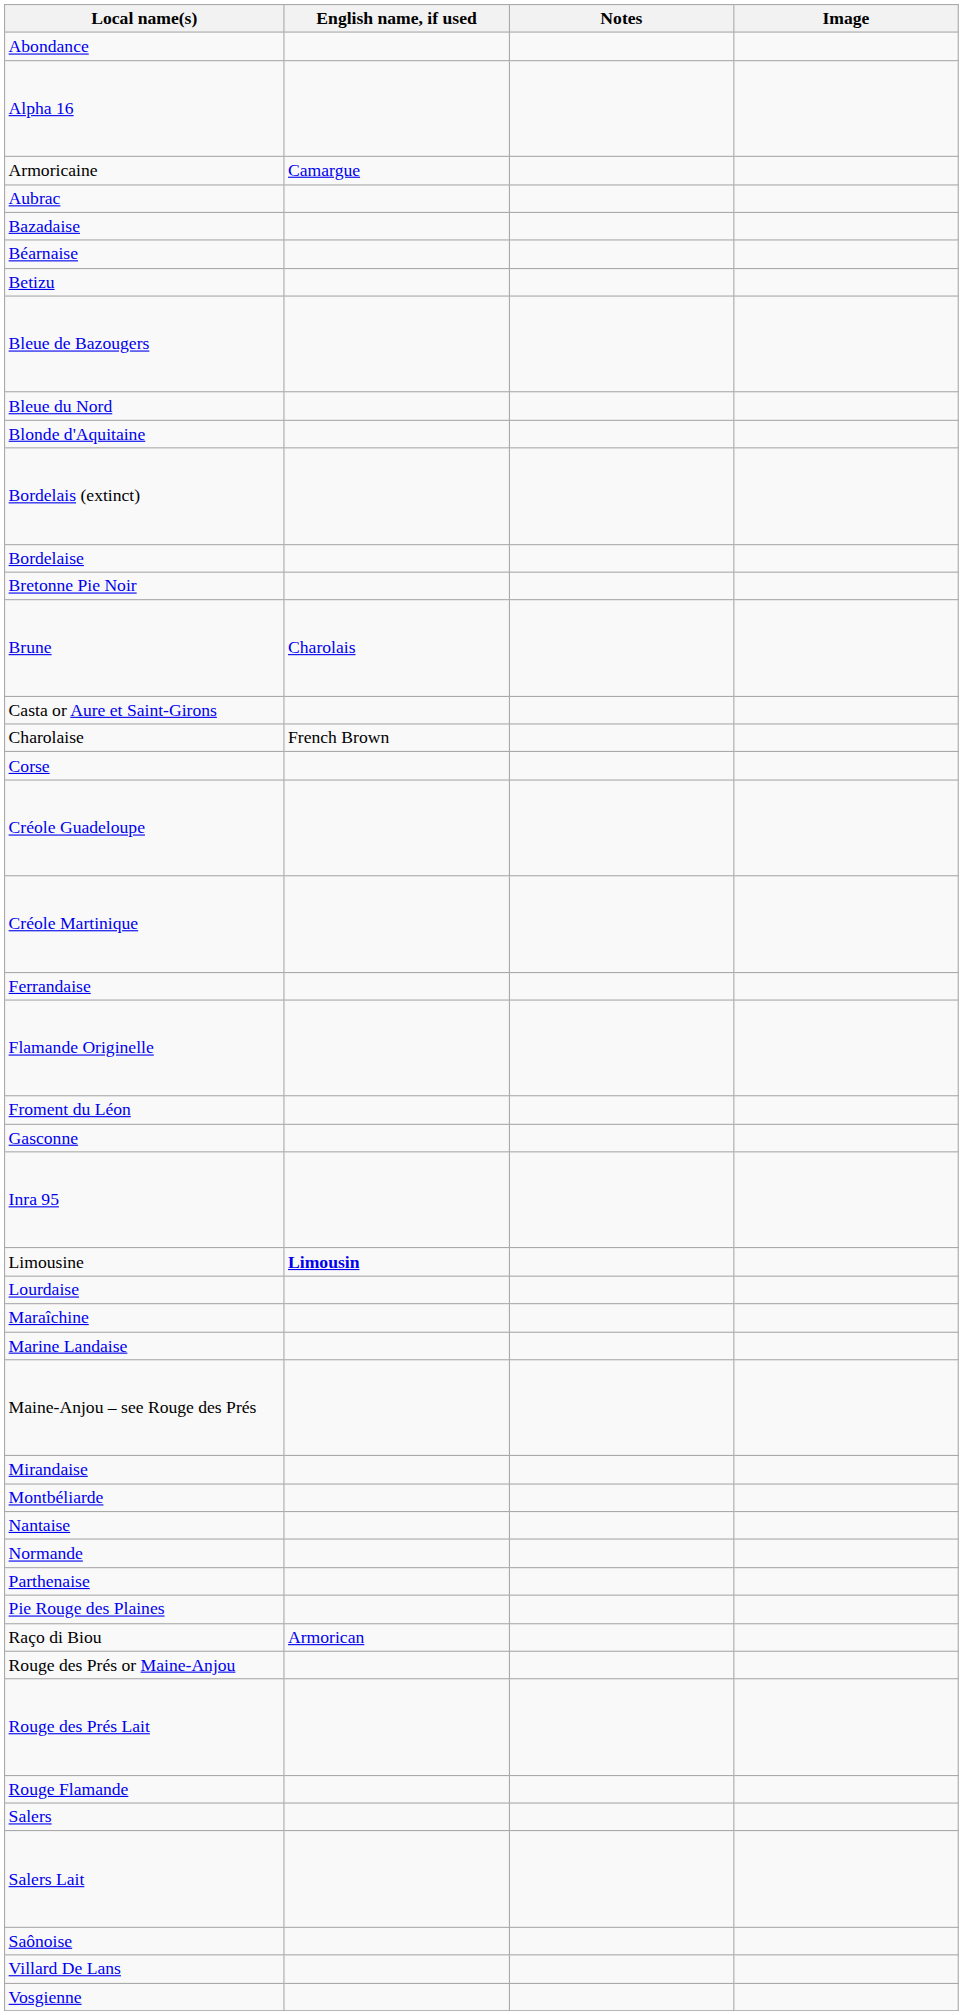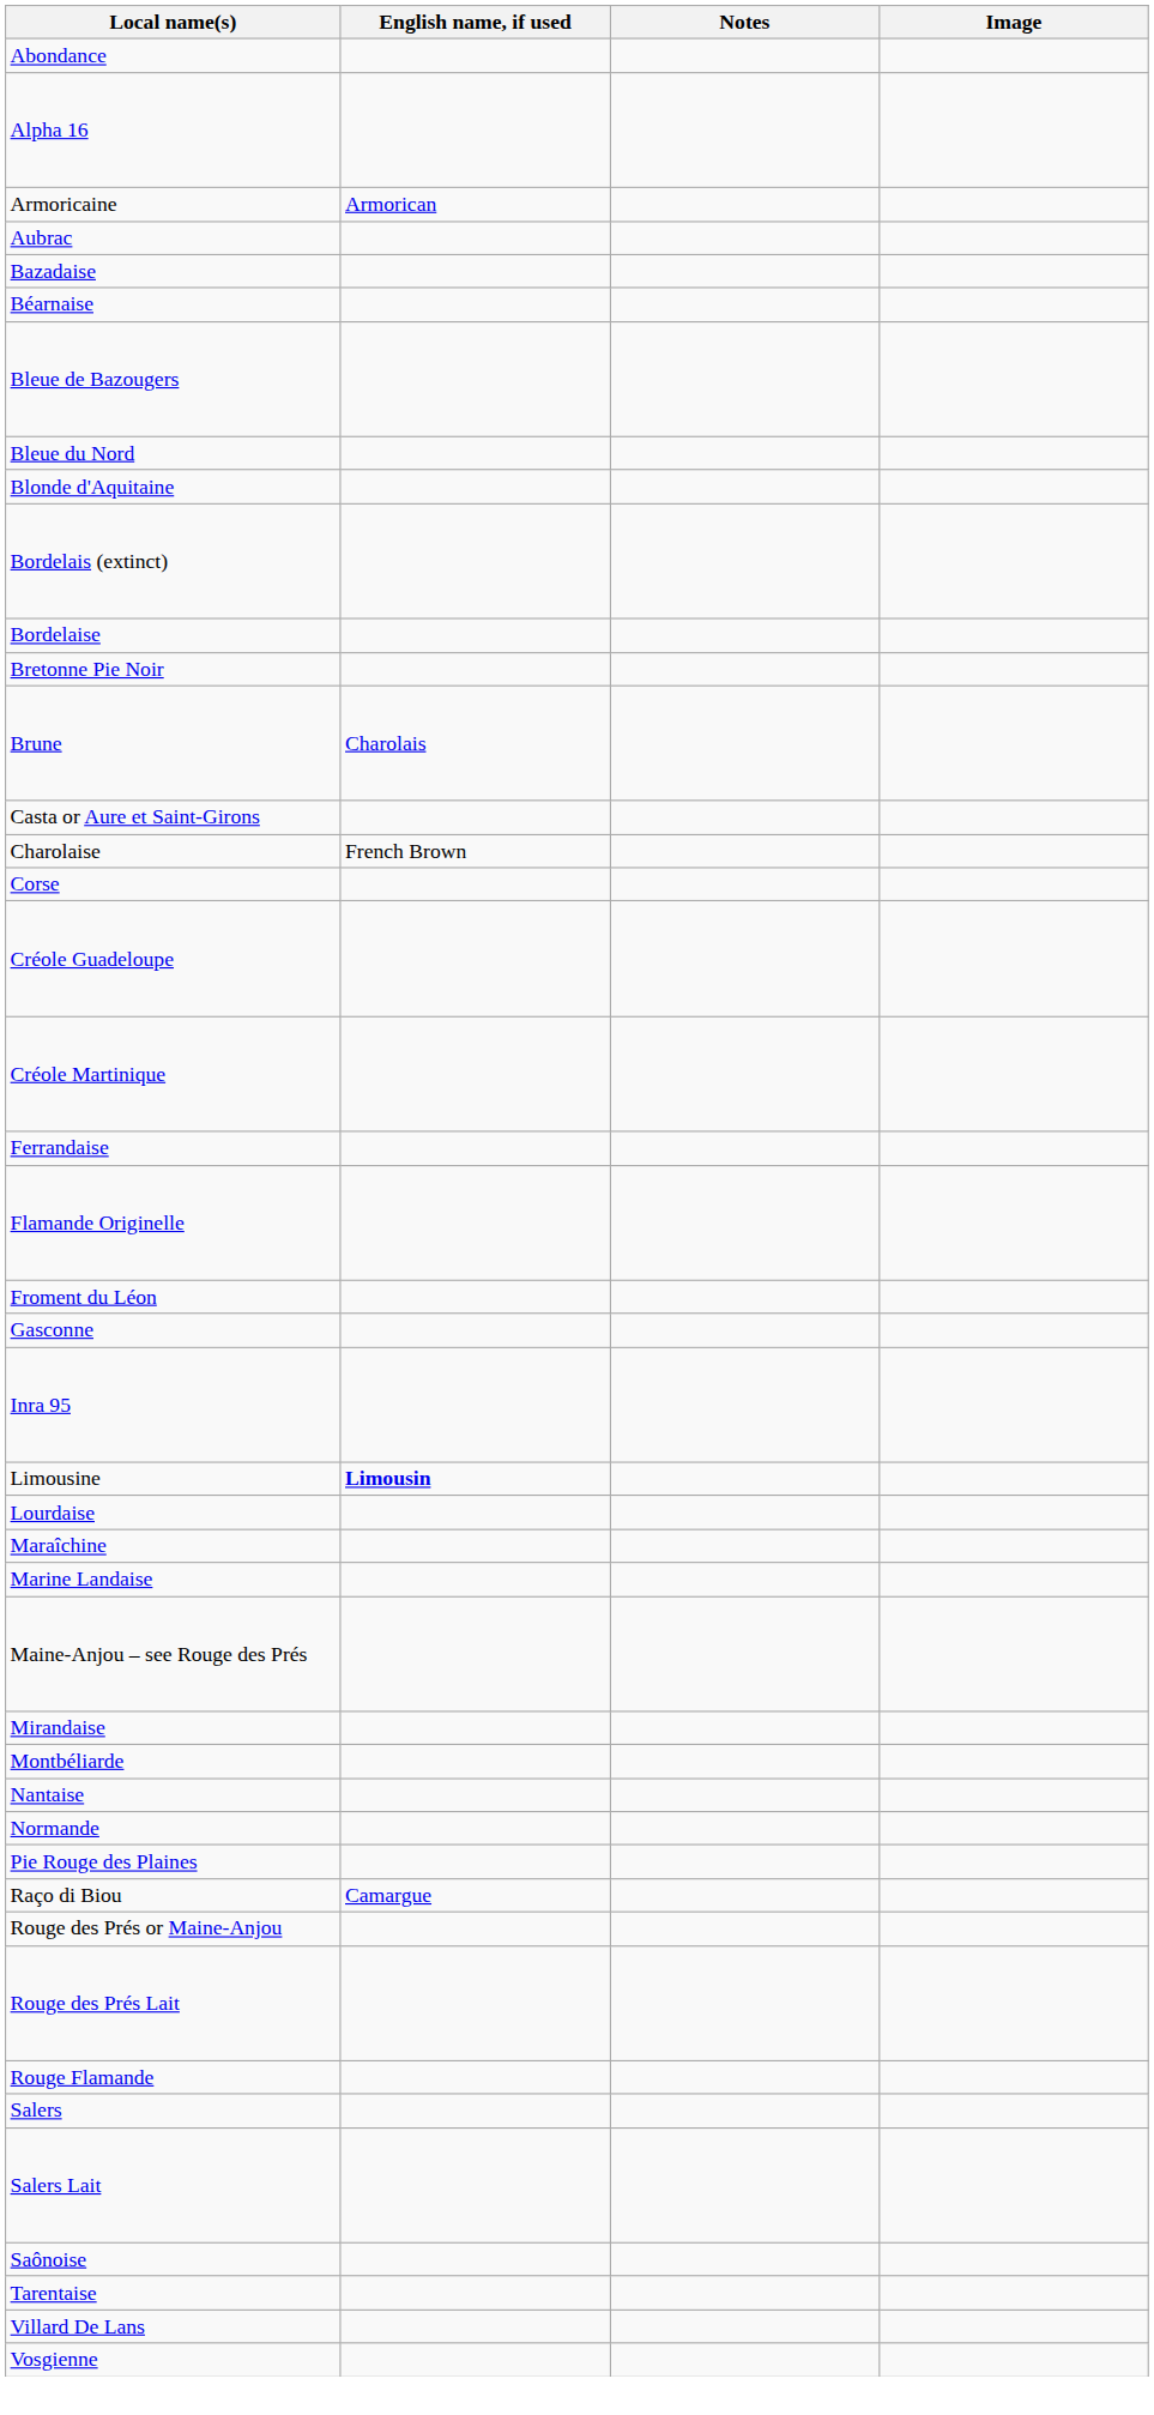Armoricaine | English name, if used: Camargue -> Armorican
- row: Betizu
- row: Parthenaise
Raço di Biou | English name, if used: Armorican -> Camargue
+ row: Tarentaise
